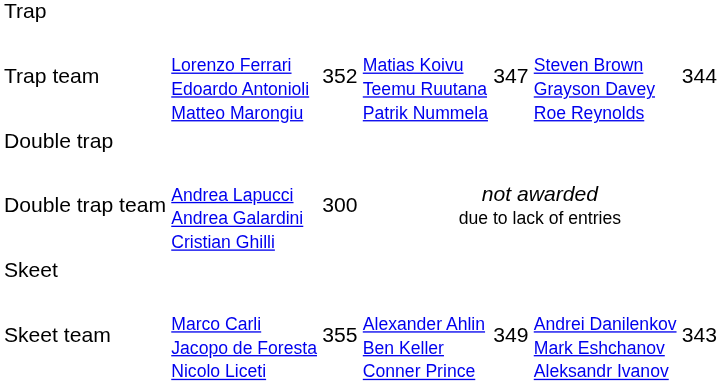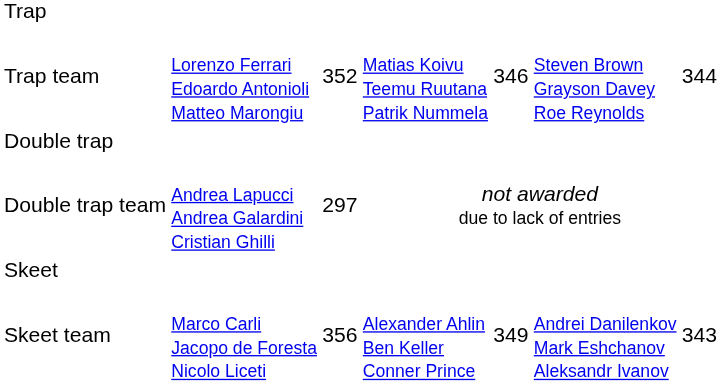Trap team | column 5: 347 -> 346
Double trap team | column 3: 300 -> 297
Skeet team | column 3: 355 -> 356
